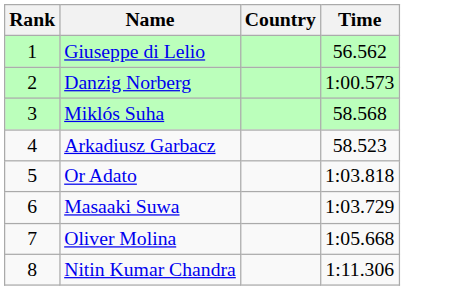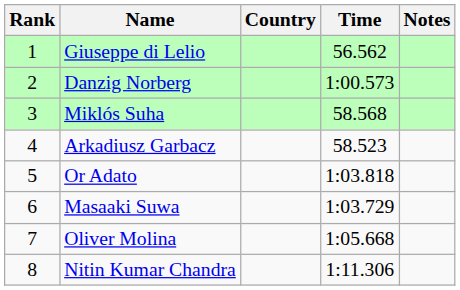+ column: Notes
